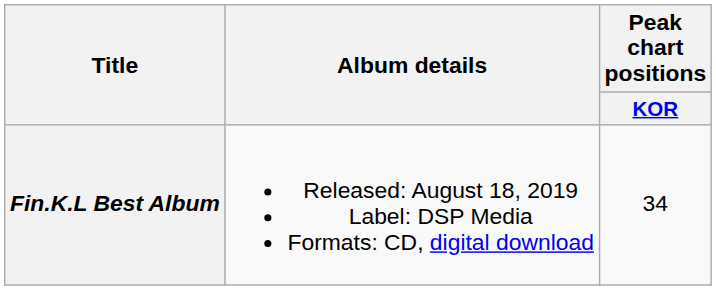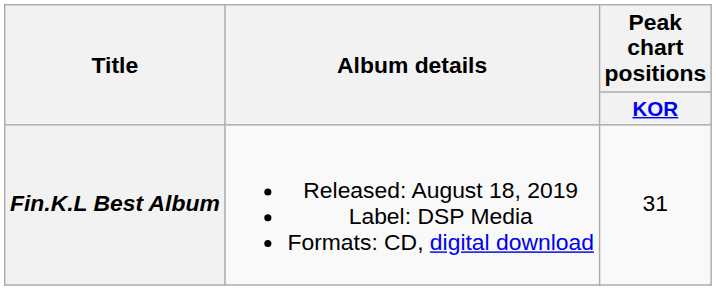Fin.K.L Best Album | Peak chart positions / KOR: 34 -> 31
